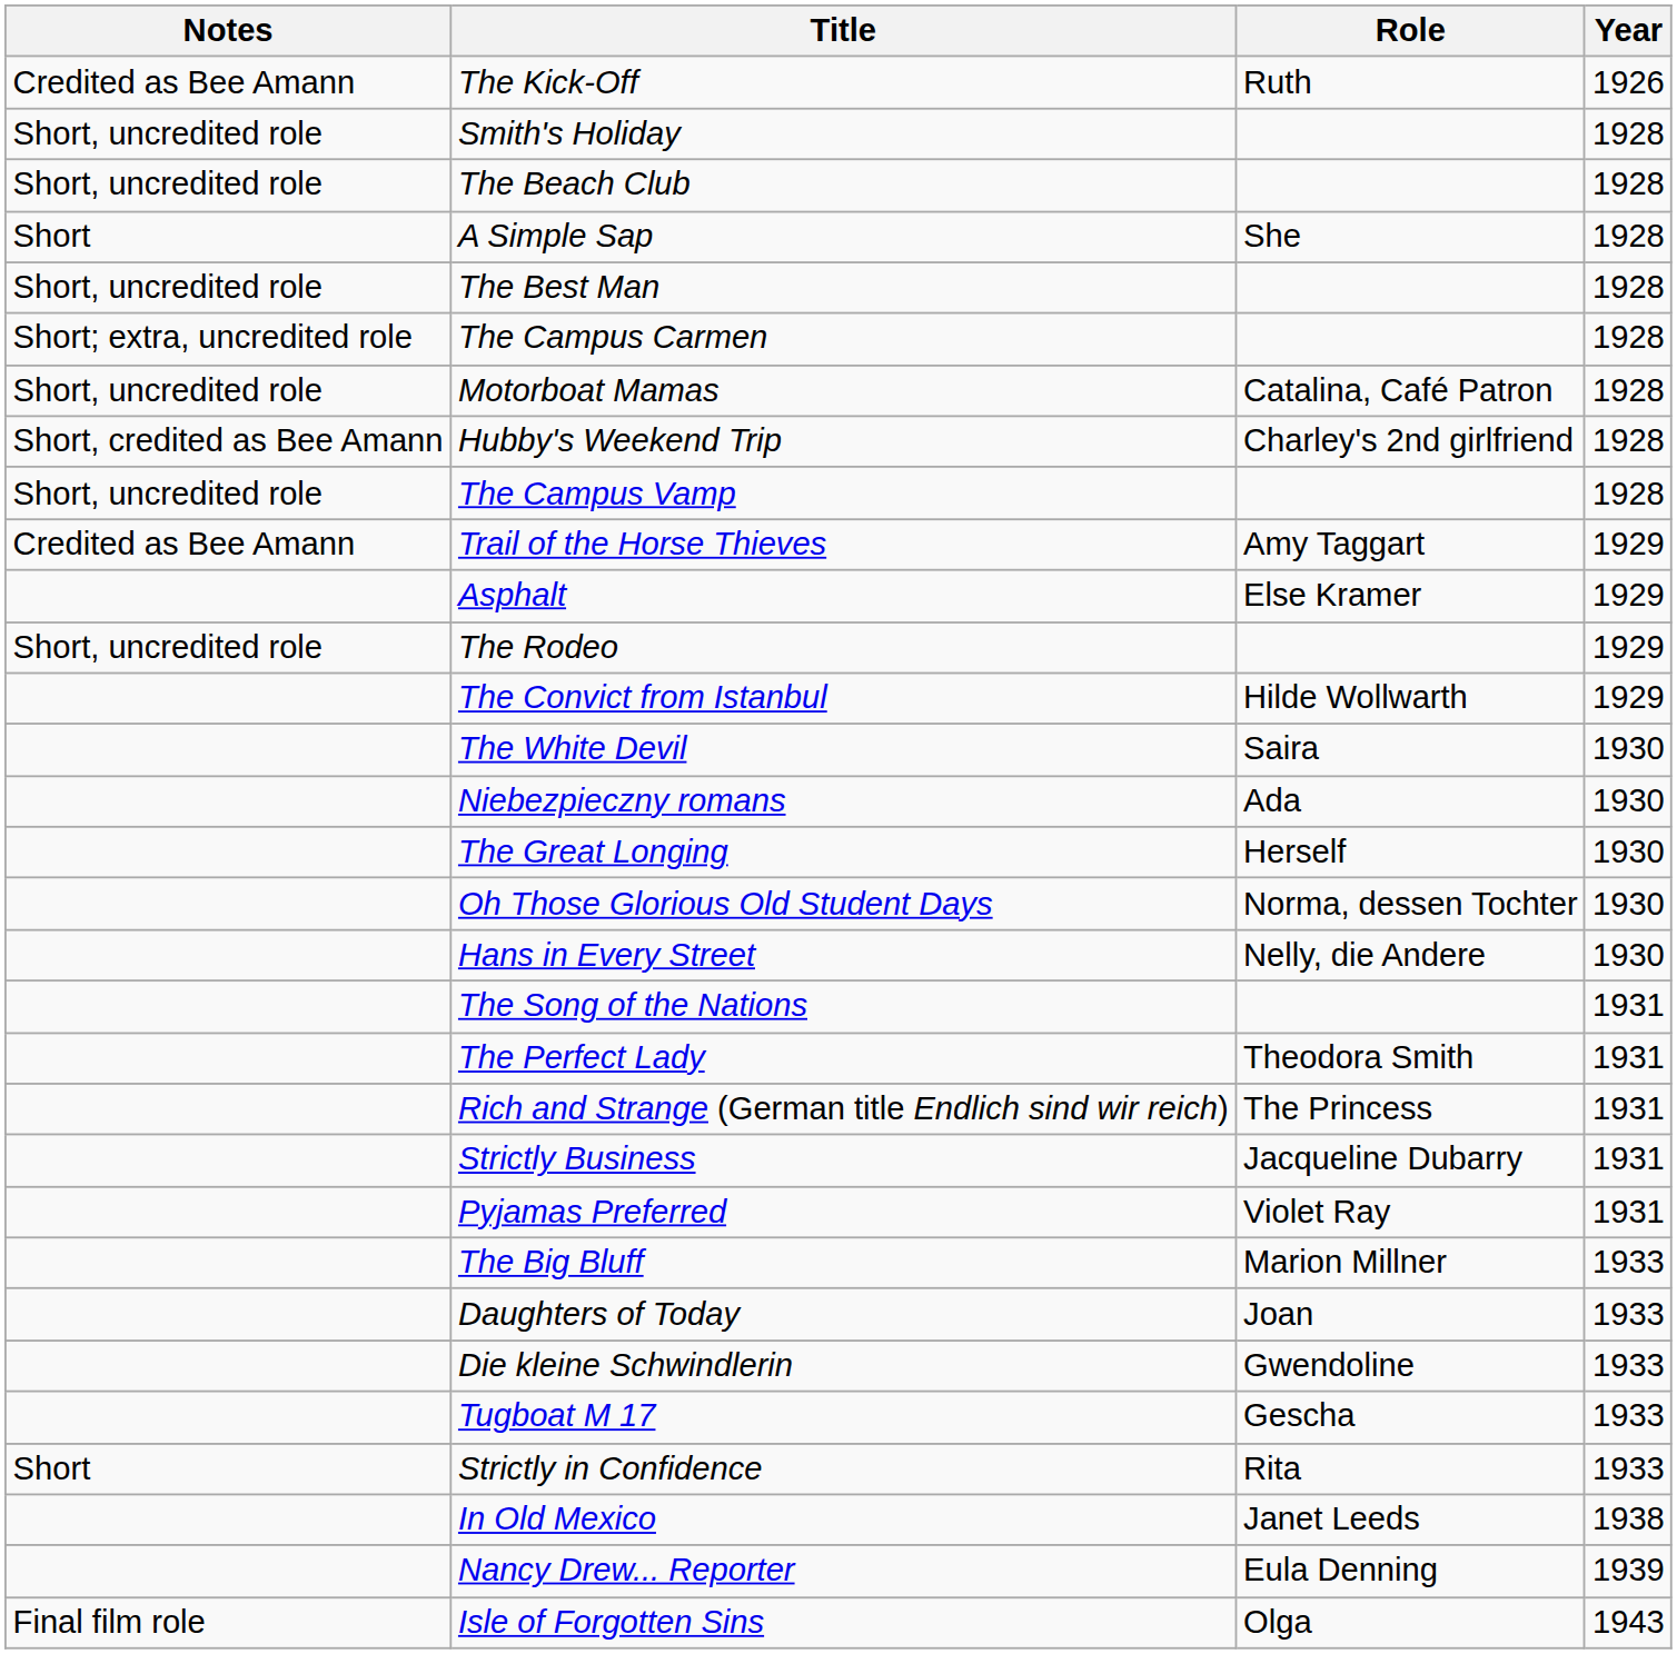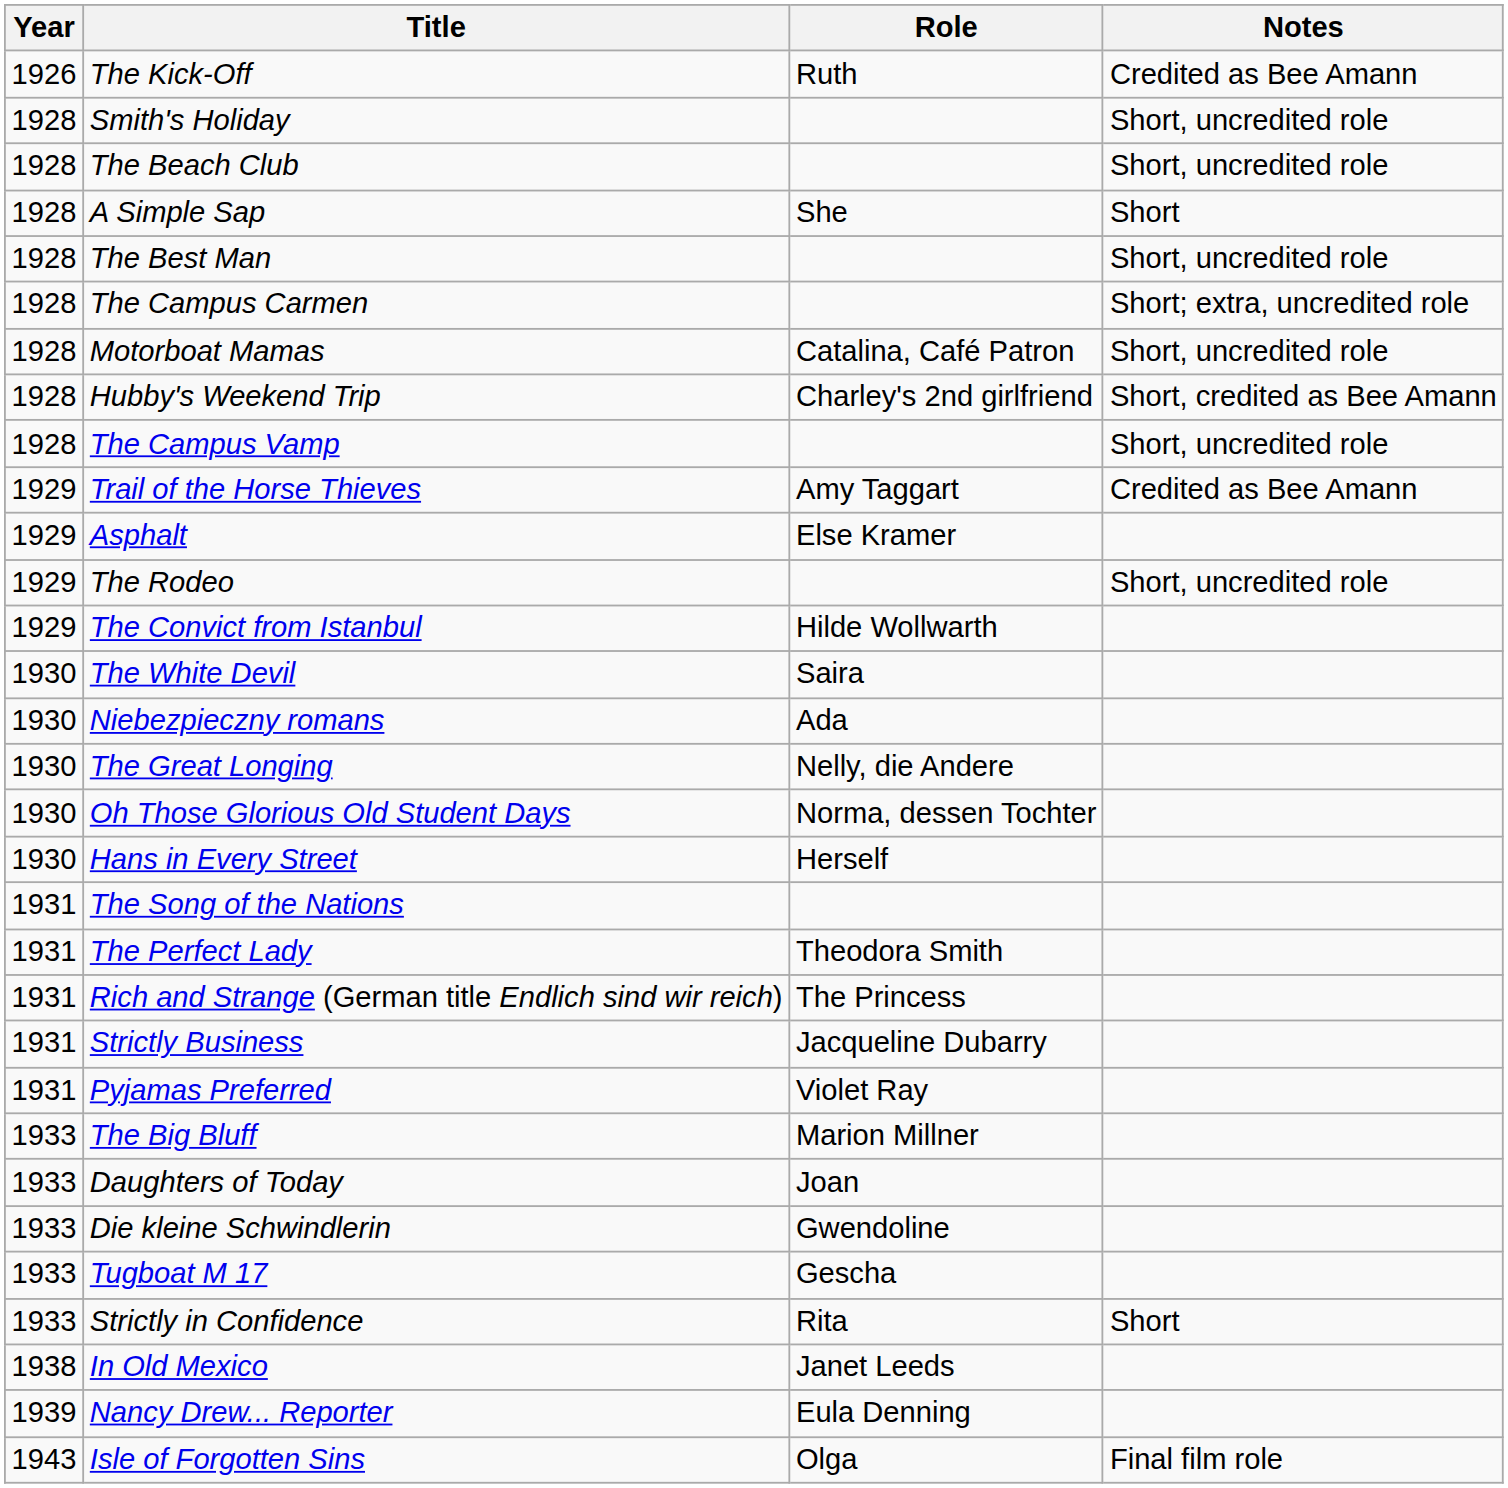columns swapped: Year <-> Notes
The Great Longing | Role: Herself -> Nelly, die Andere
Hans in Every Street | Role: Nelly, die Andere -> Herself
